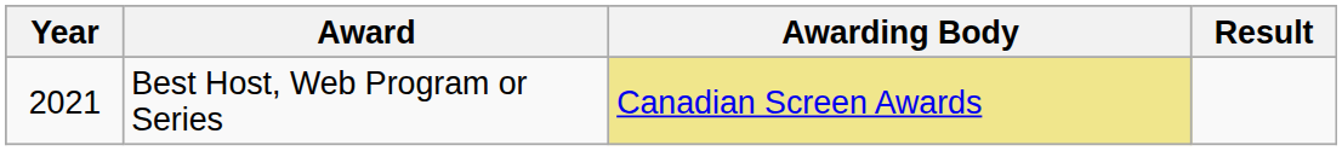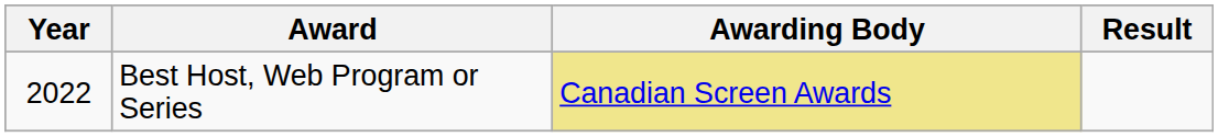Best Host, Web Program or Series | Year: 2021 -> 2022
